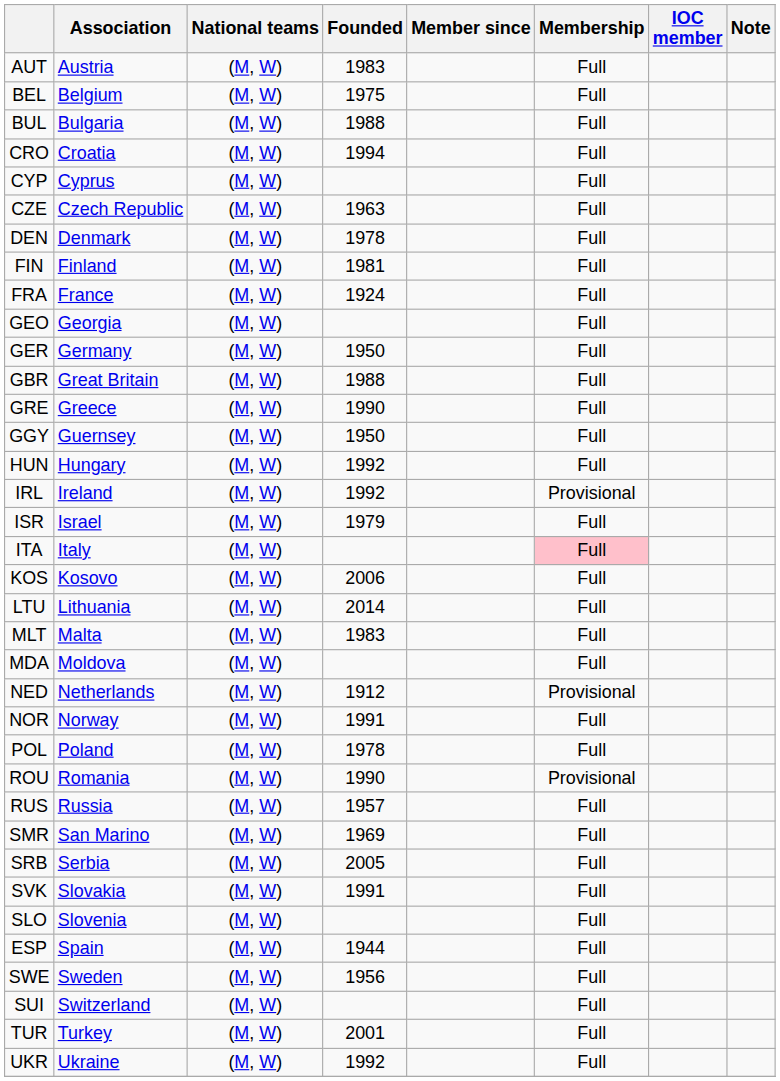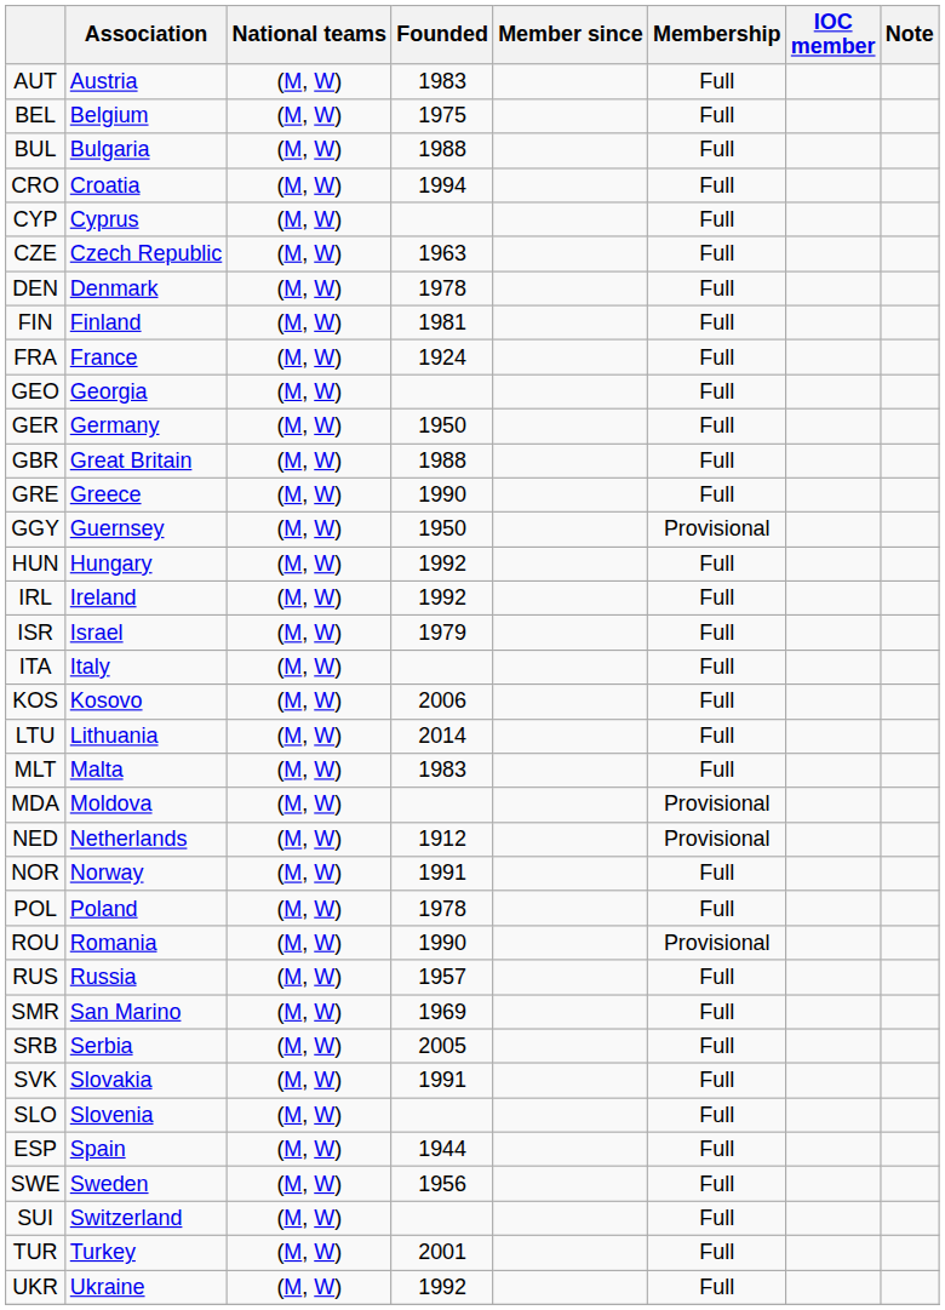GGY | Membership: Full -> Provisional
IRL | Membership: Provisional -> Full
ITA | Membership: pink background -> no background
MDA | Membership: Full -> Provisional
